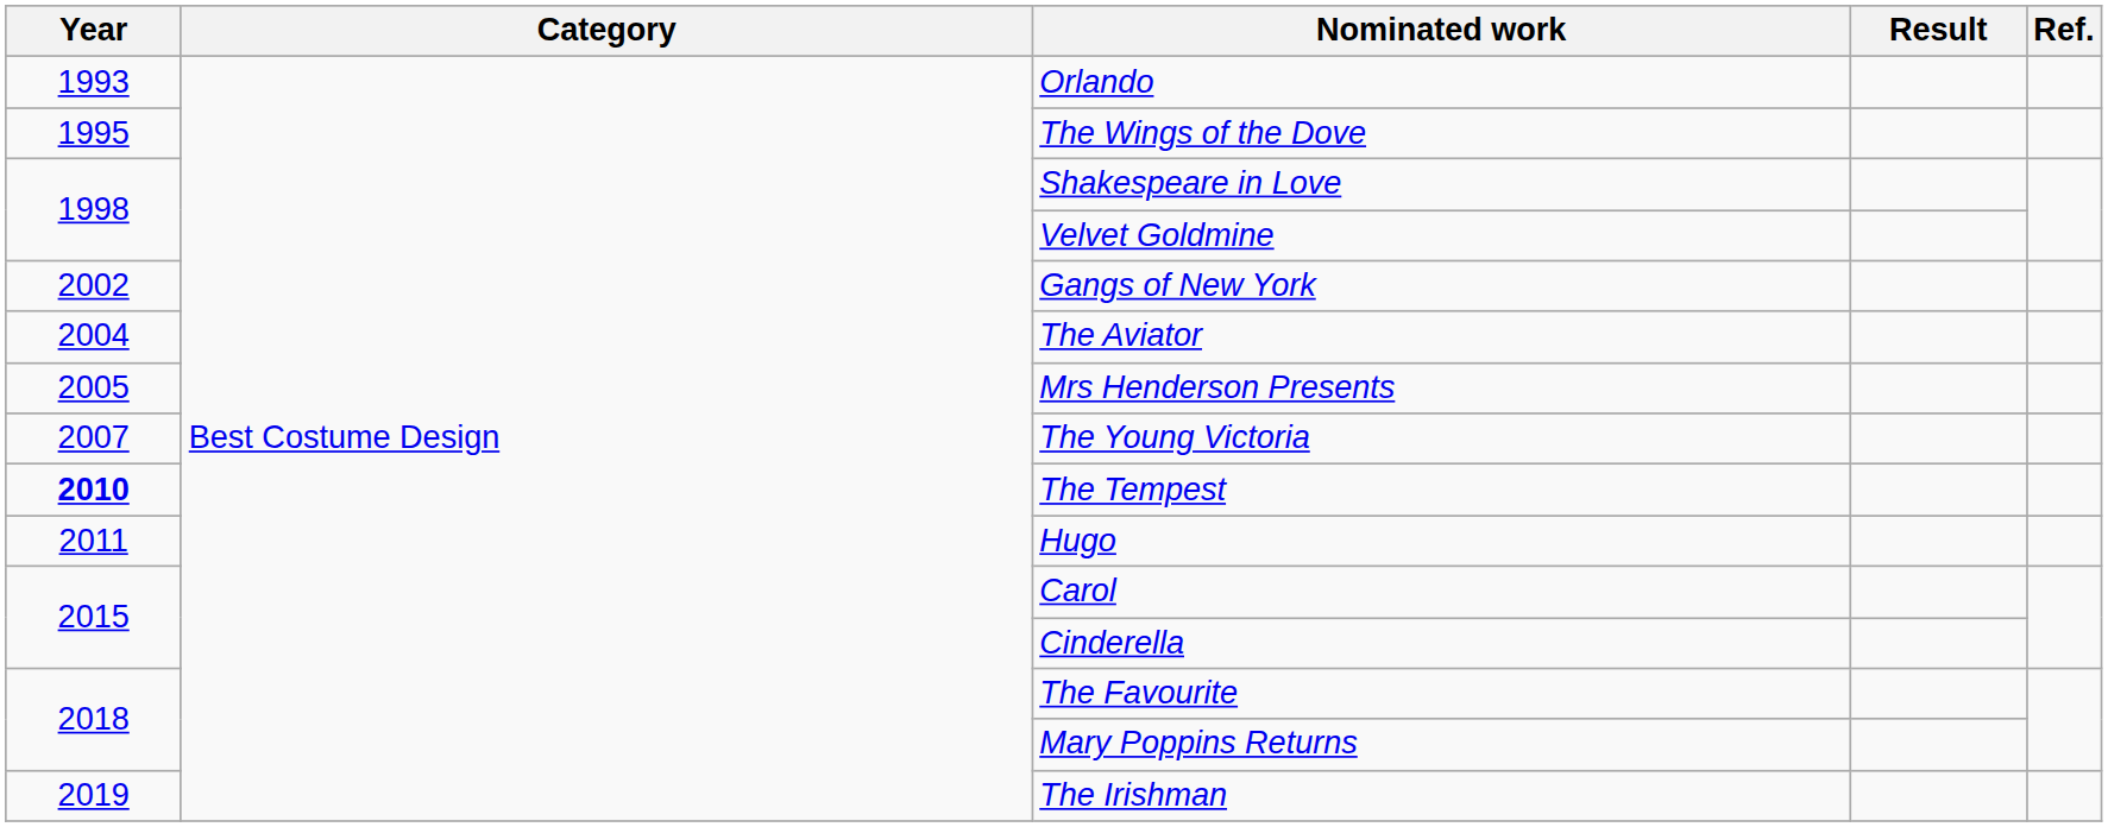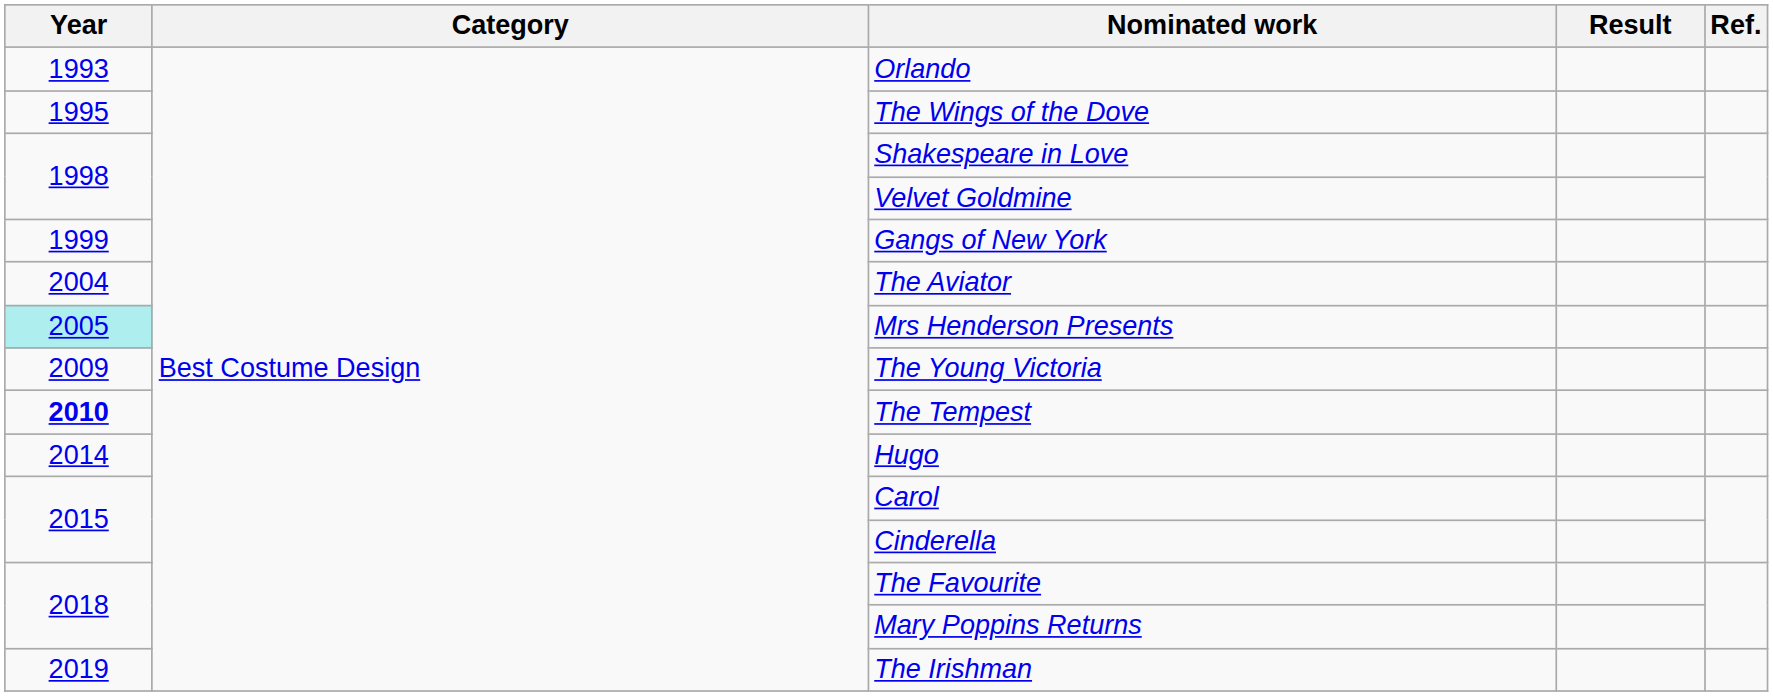Gangs of New York | Year: 2002 -> 1999
Mrs Henderson Presents | Year: no background -> paleturquoise background
The Young Victoria | Year: 2007 -> 2009
Hugo | Year: 2011 -> 2014
